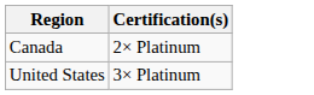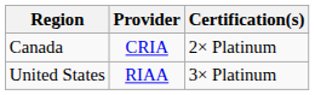+ column: Provider | CRIA | RIAA
